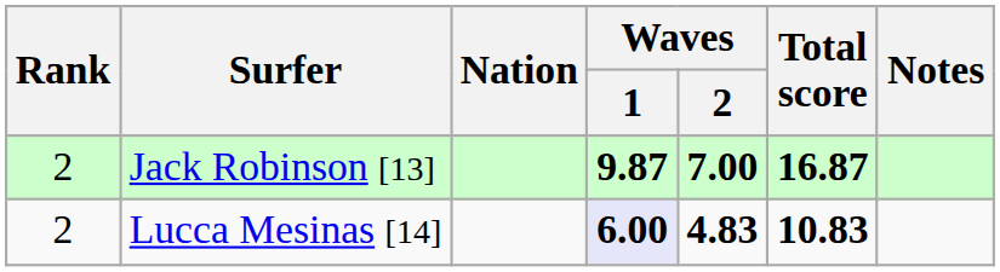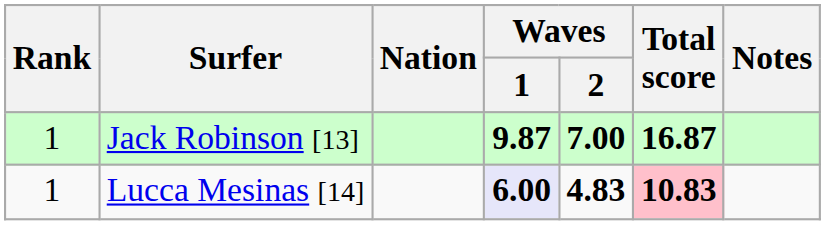Jack Robinson [13] | Rank: 2 -> 1
Lucca Mesinas [14] | Rank: 2 -> 1
Lucca Mesinas [14] | Total score: no background -> pink background
